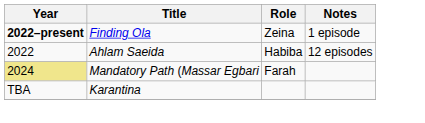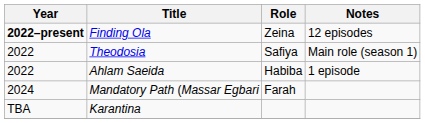Finding Ola | Notes: 1 episode -> 12 episodes
+ row: 2022 | Theodosia | Safiya | Main role (season 1)
Ahlam Saeida | Notes: 12 episodes -> 1 episode
Mandatory Path (Massar Egbari | Year: khaki background -> no background
